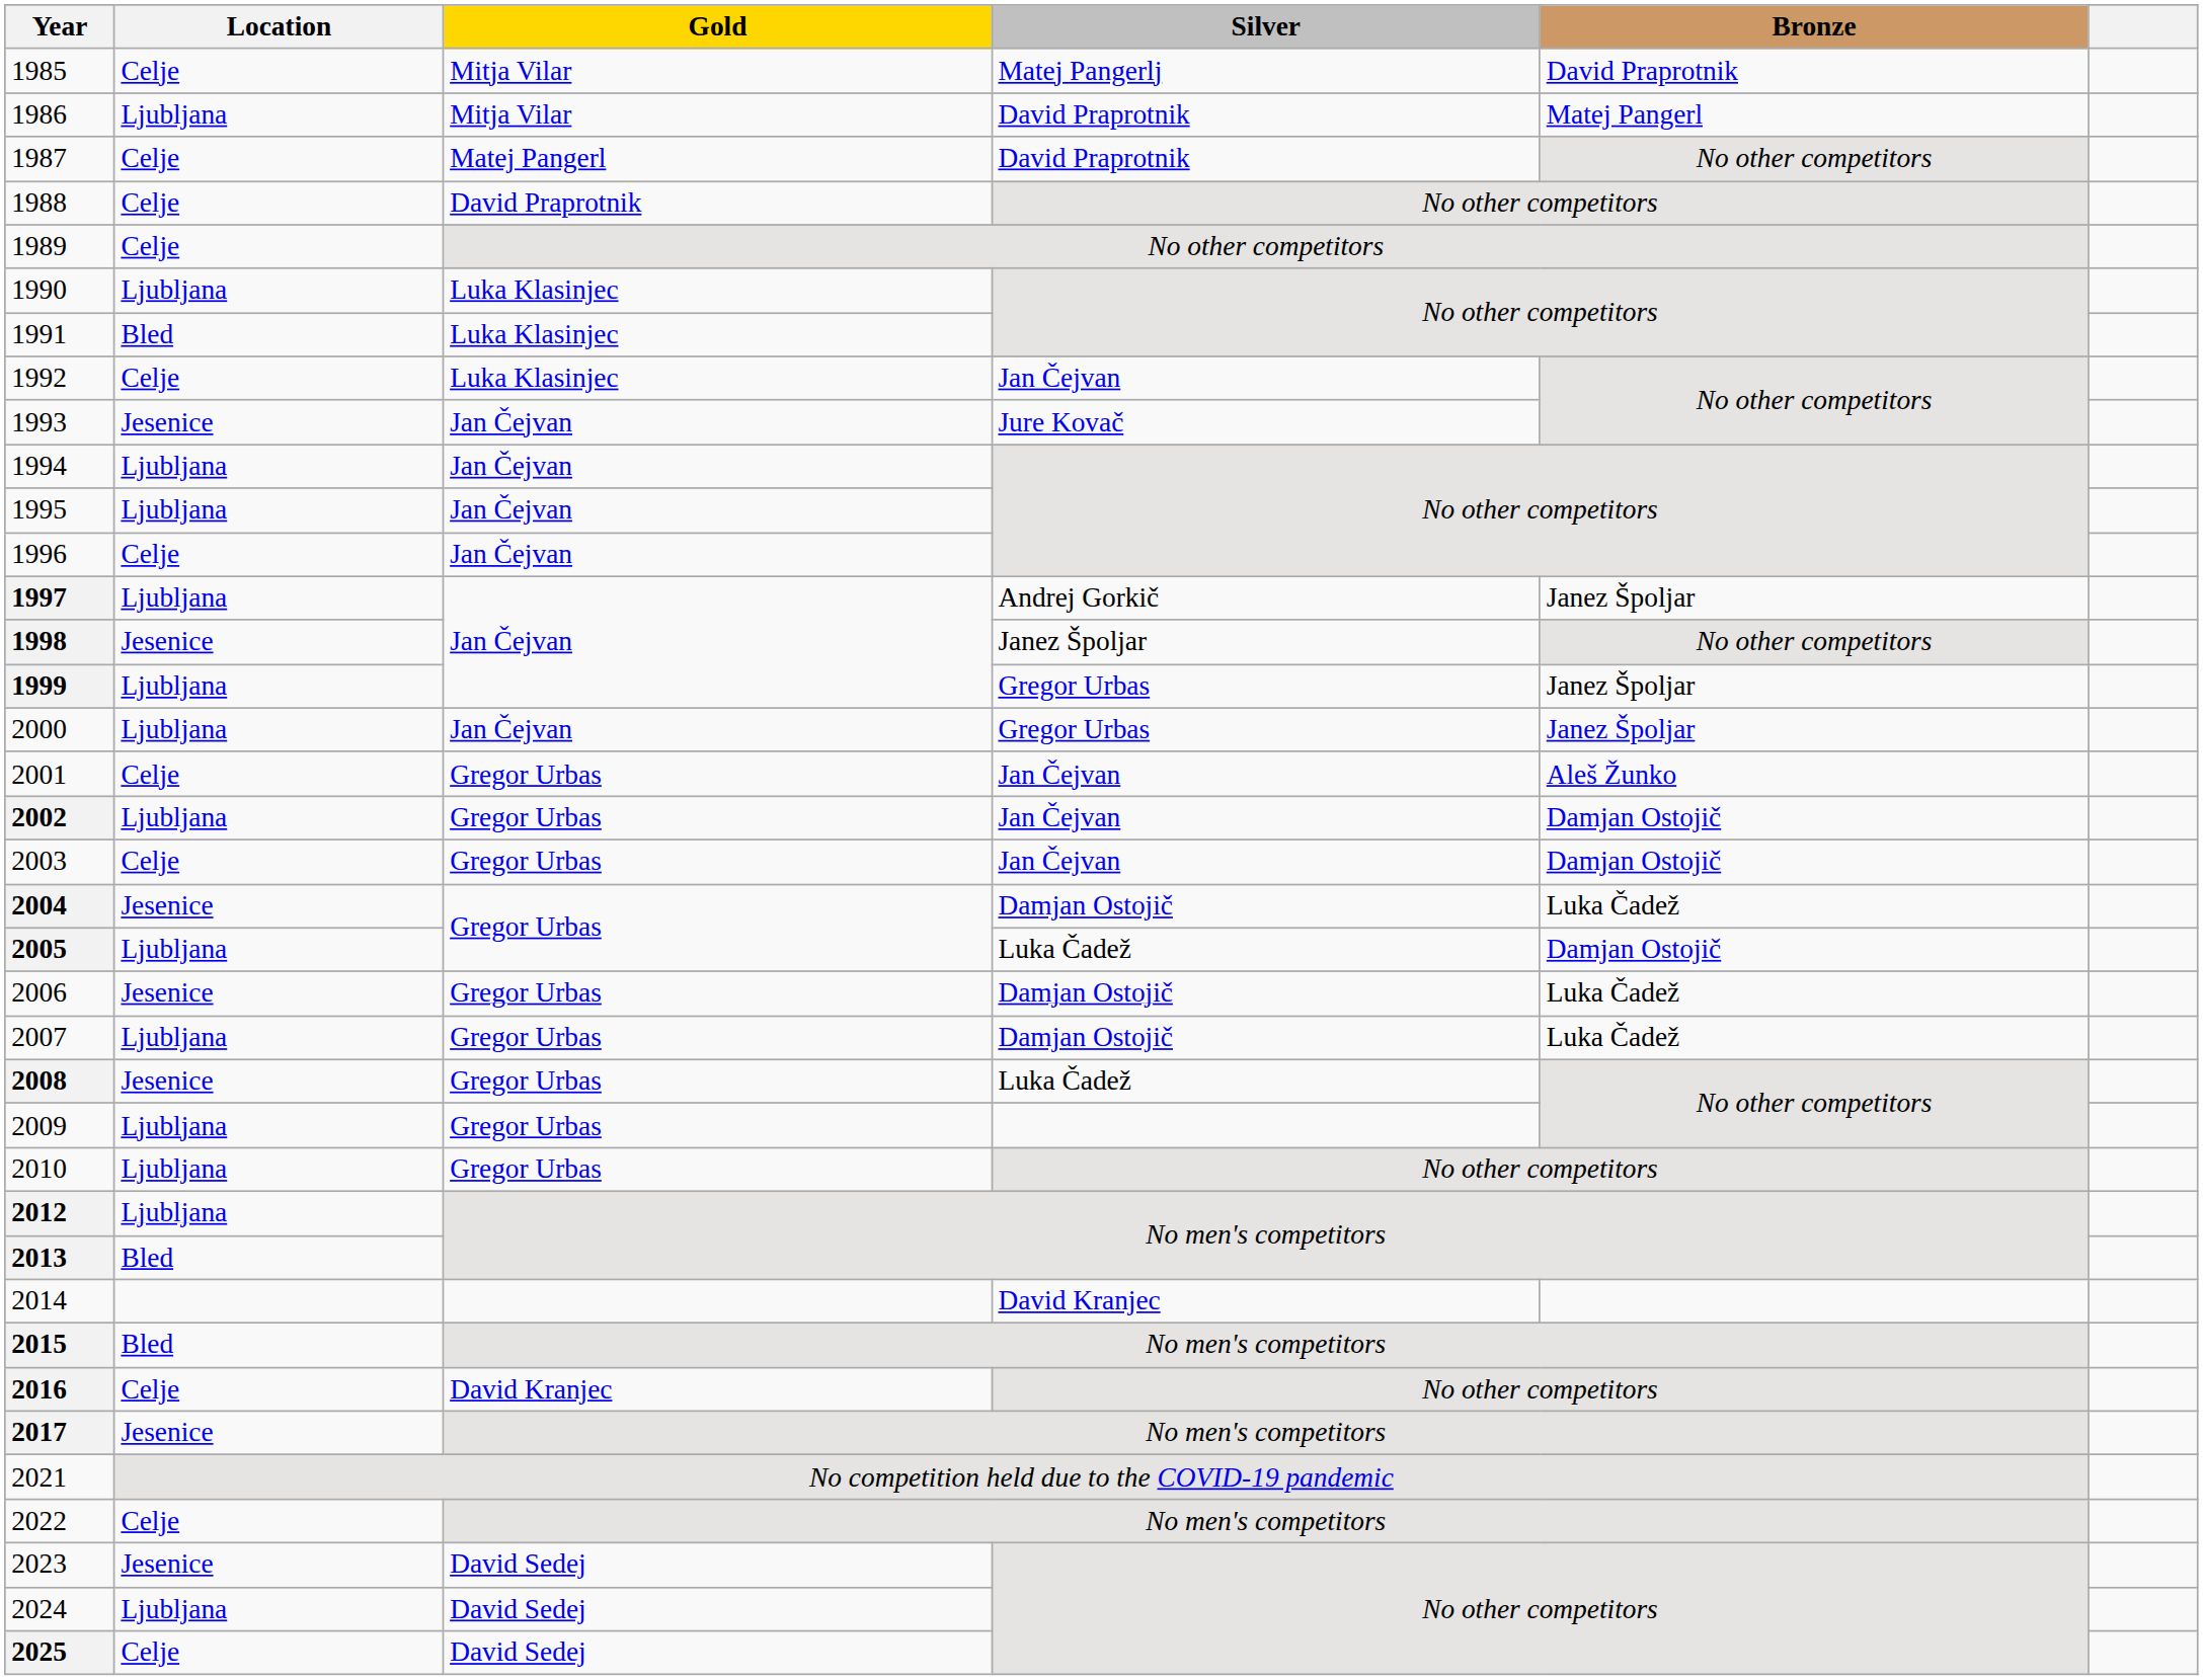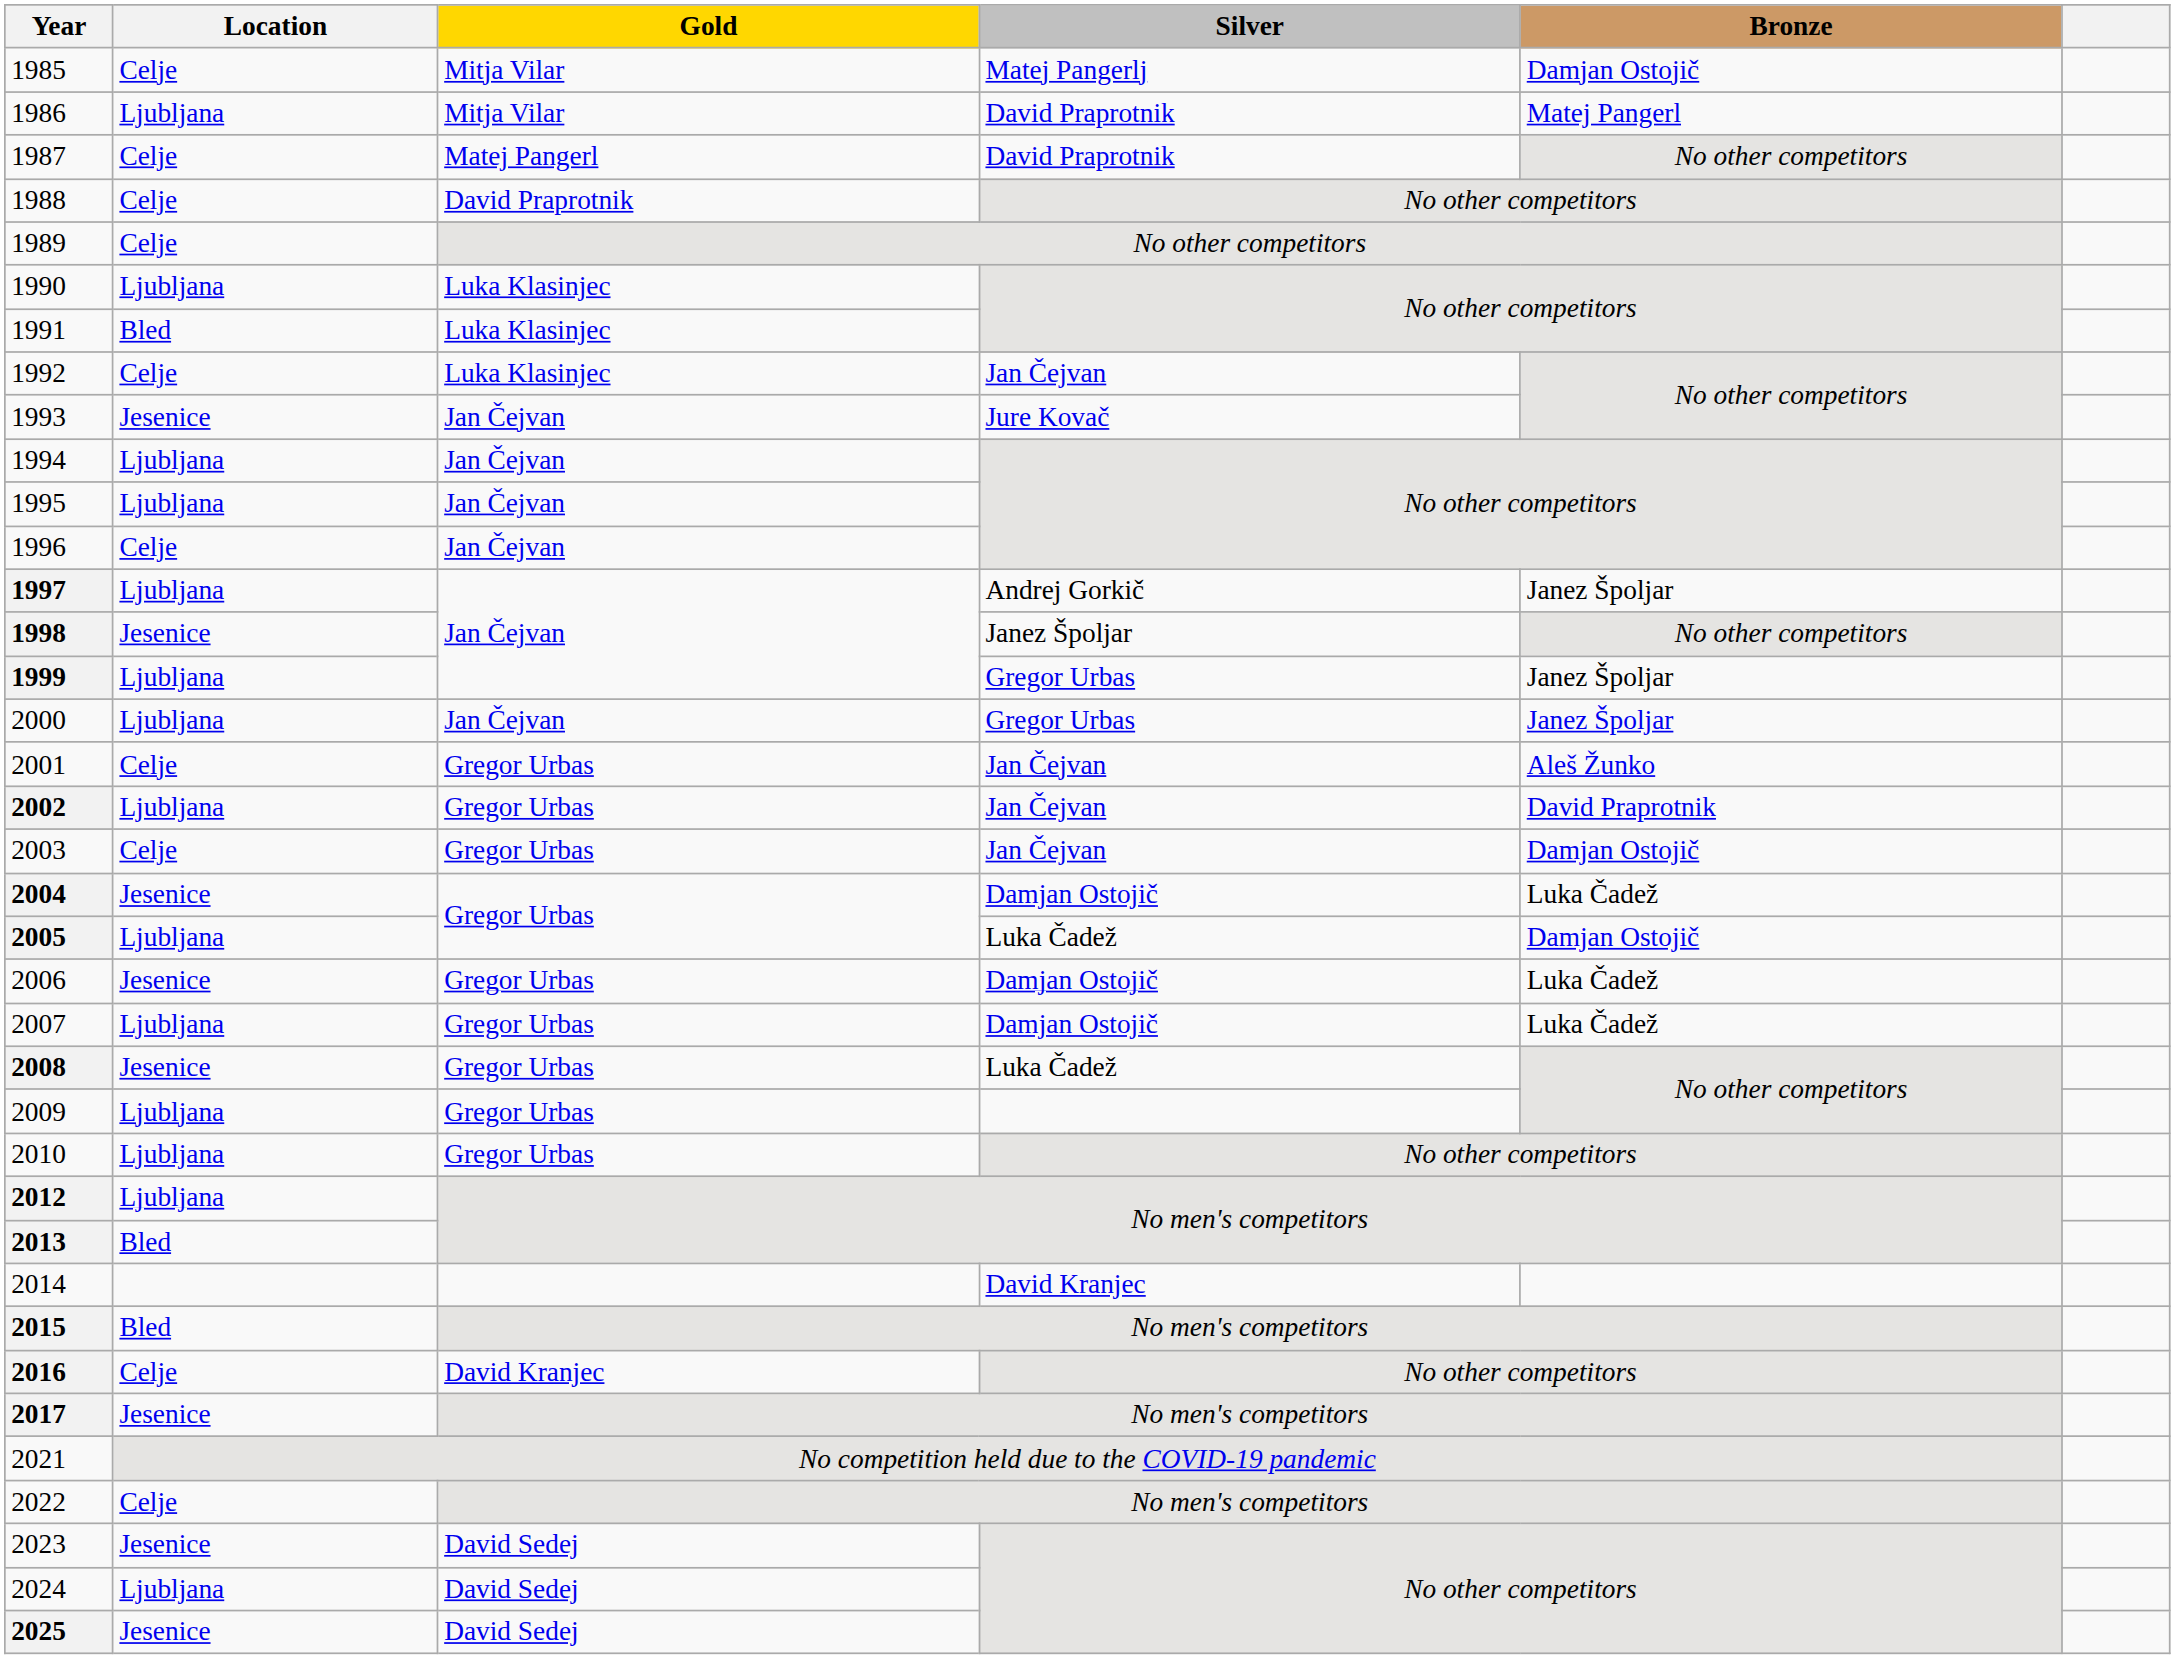1985 | Bronze: David Praprotnik -> Damjan Ostojič
2002 | Bronze: Damjan Ostojič -> David Praprotnik
2025 | Location: Celje -> Jesenice
